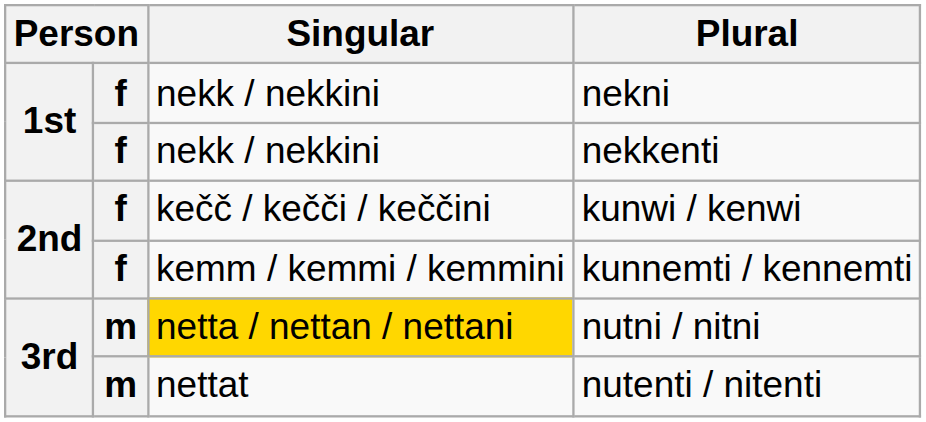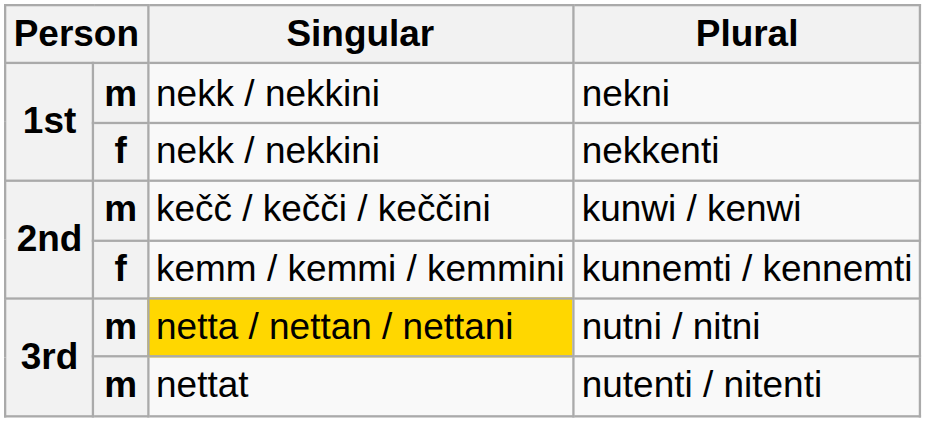nekni | column 2: f -> m
kunwi / kenwi | column 2: f -> m
